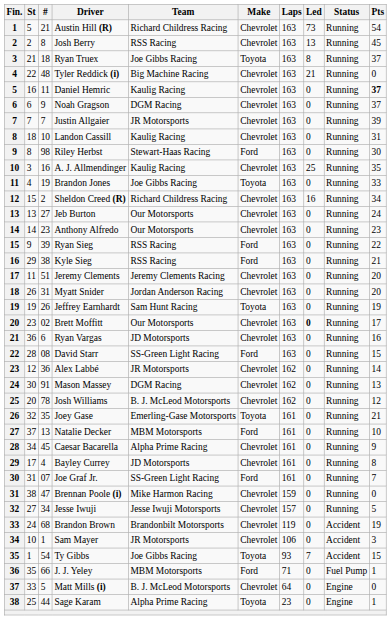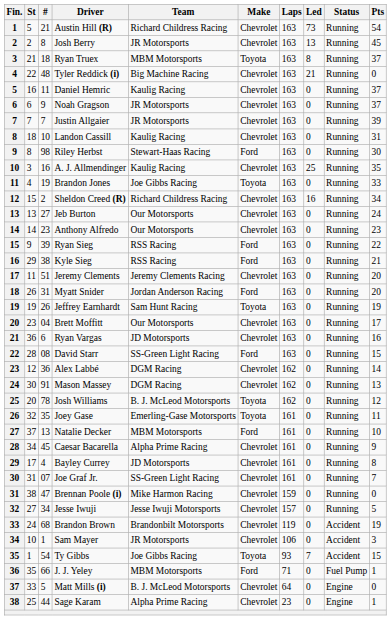Josh Berry | Team: RSS Racing -> JR Motorsports
Ryan Truex | Team: Joe Gibbs Racing -> MBM Motorsports
Daniel Hemric | Pts: bold -> normal
Noah Gragson | Team: DGM Racing -> JR Motorsports
Myatt Snider | Make: Chevrolet -> Ford
Brett Moffitt | #: 02 -> 04
Brett Moffitt | Led: bold -> normal
Alex Labbé | Team: JR Motorsports -> DGM Racing
Josh Williams | Make: Chevrolet -> Toyota
Joey Gase | Pts: 21 -> 11
Joe Graf Jr. | Make: Ford -> Chevrolet
Sage Karam | Make: Toyota -> Chevrolet
